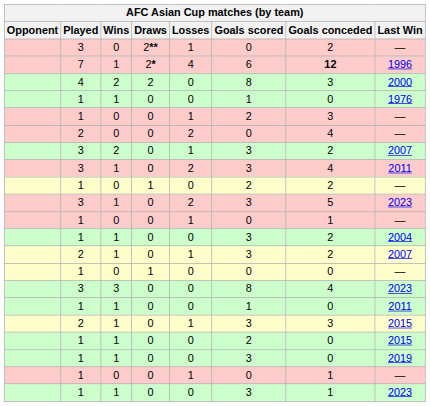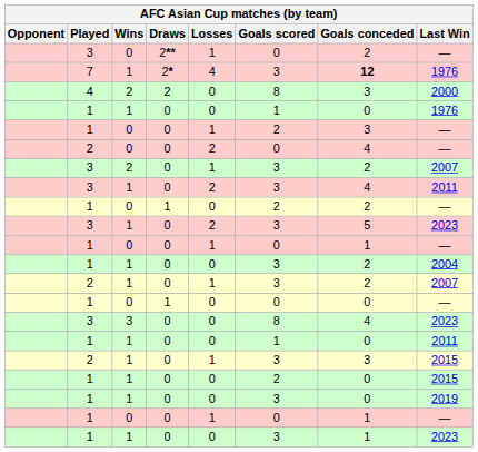7 | Goals scored: 6 -> 3
7 | Last Win: 1996 -> 1976
